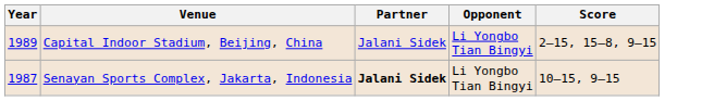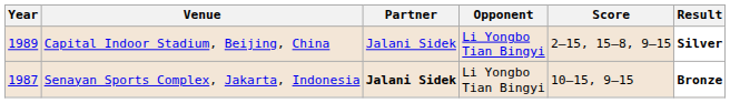+ column: Result | Silver | Bronze
